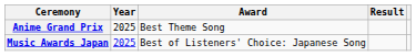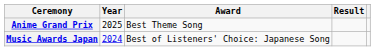Music Awards Japan | Year: 2025 -> 2024
